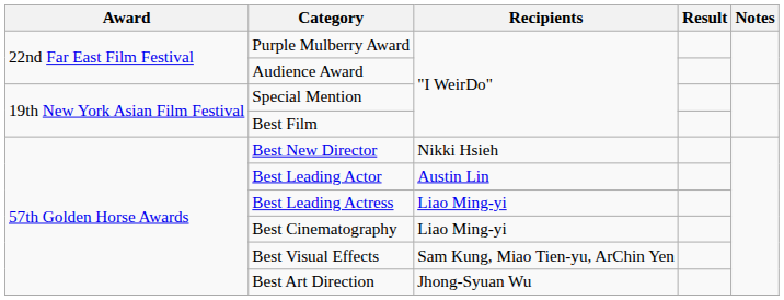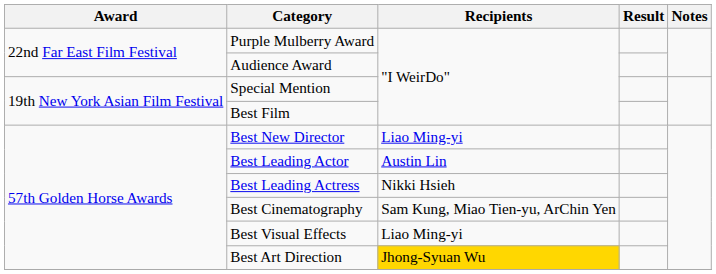Best New Director | Recipients: Nikki Hsieh -> Liao Ming-yi
Best Leading Actress | Recipients: Liao Ming-yi -> Nikki Hsieh
Best Cinematography | Recipients: Liao Ming-yi -> Sam Kung, Miao Tien-yu, ArChin Yen
Best Visual Effects | Recipients: Sam Kung, Miao Tien-yu, ArChin Yen -> Liao Ming-yi
Best Art Direction | Recipients: no background -> gold background
